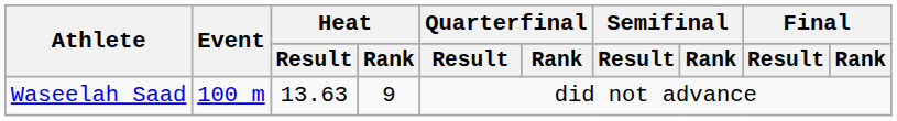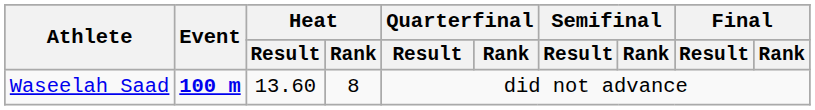Waseelah Saad | Event: normal -> bold
Waseelah Saad | Heat / Result: 13.63 -> 13.60
Waseelah Saad | Heat / Rank: 9 -> 8
